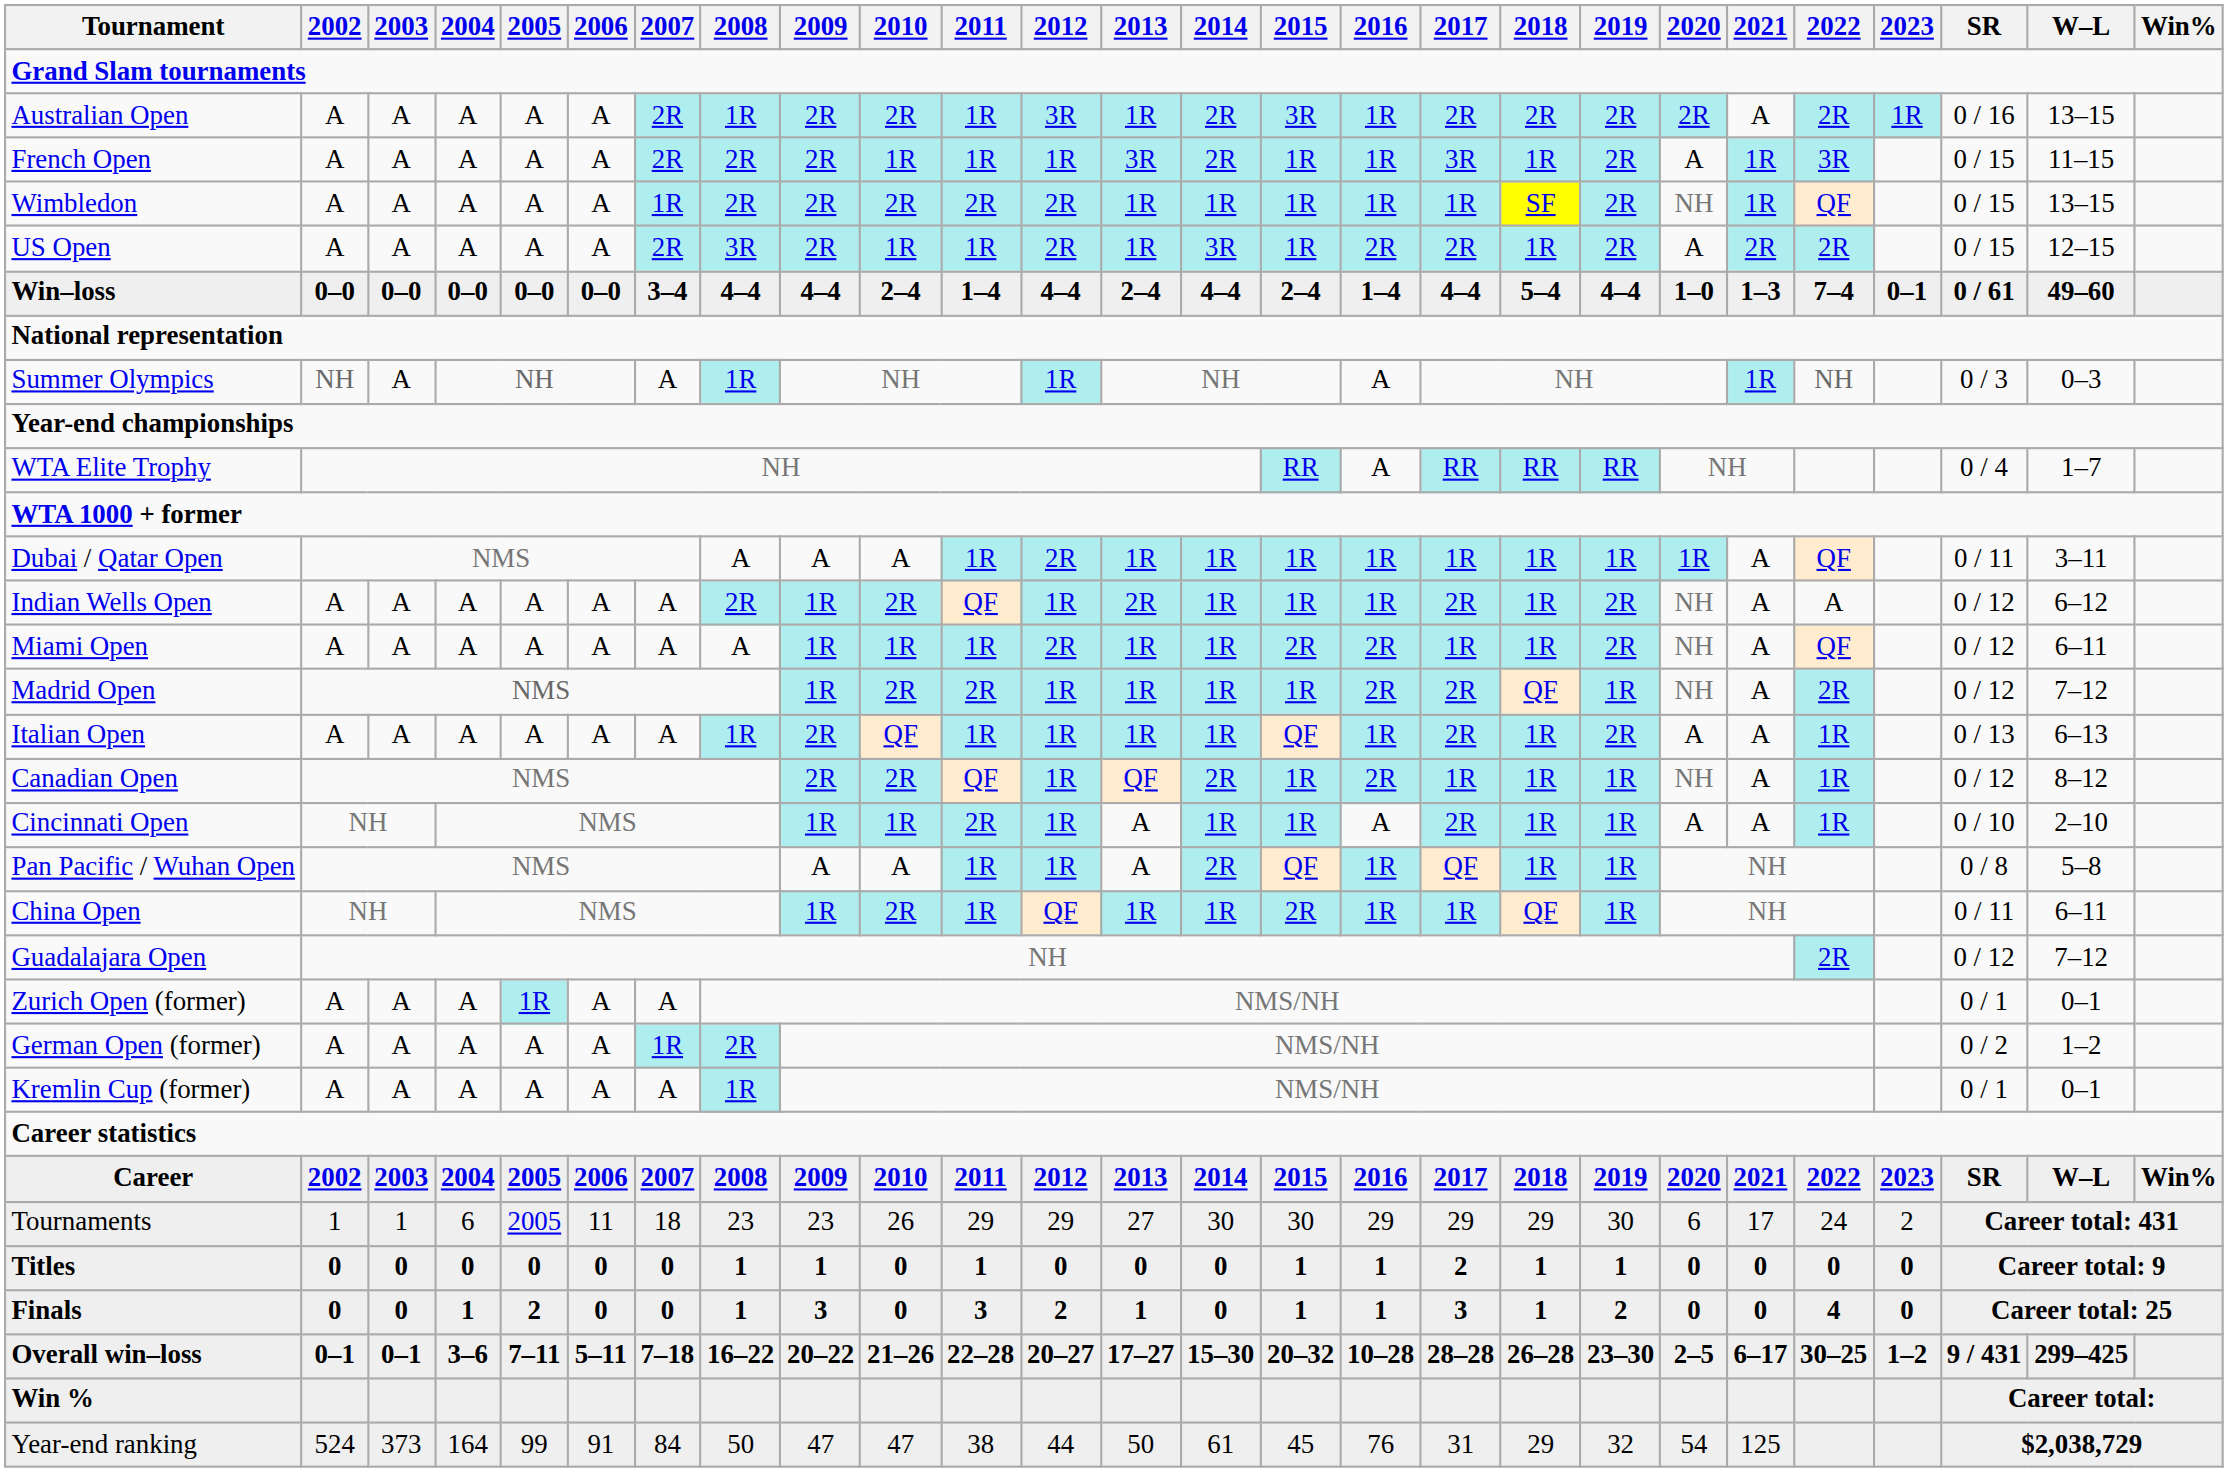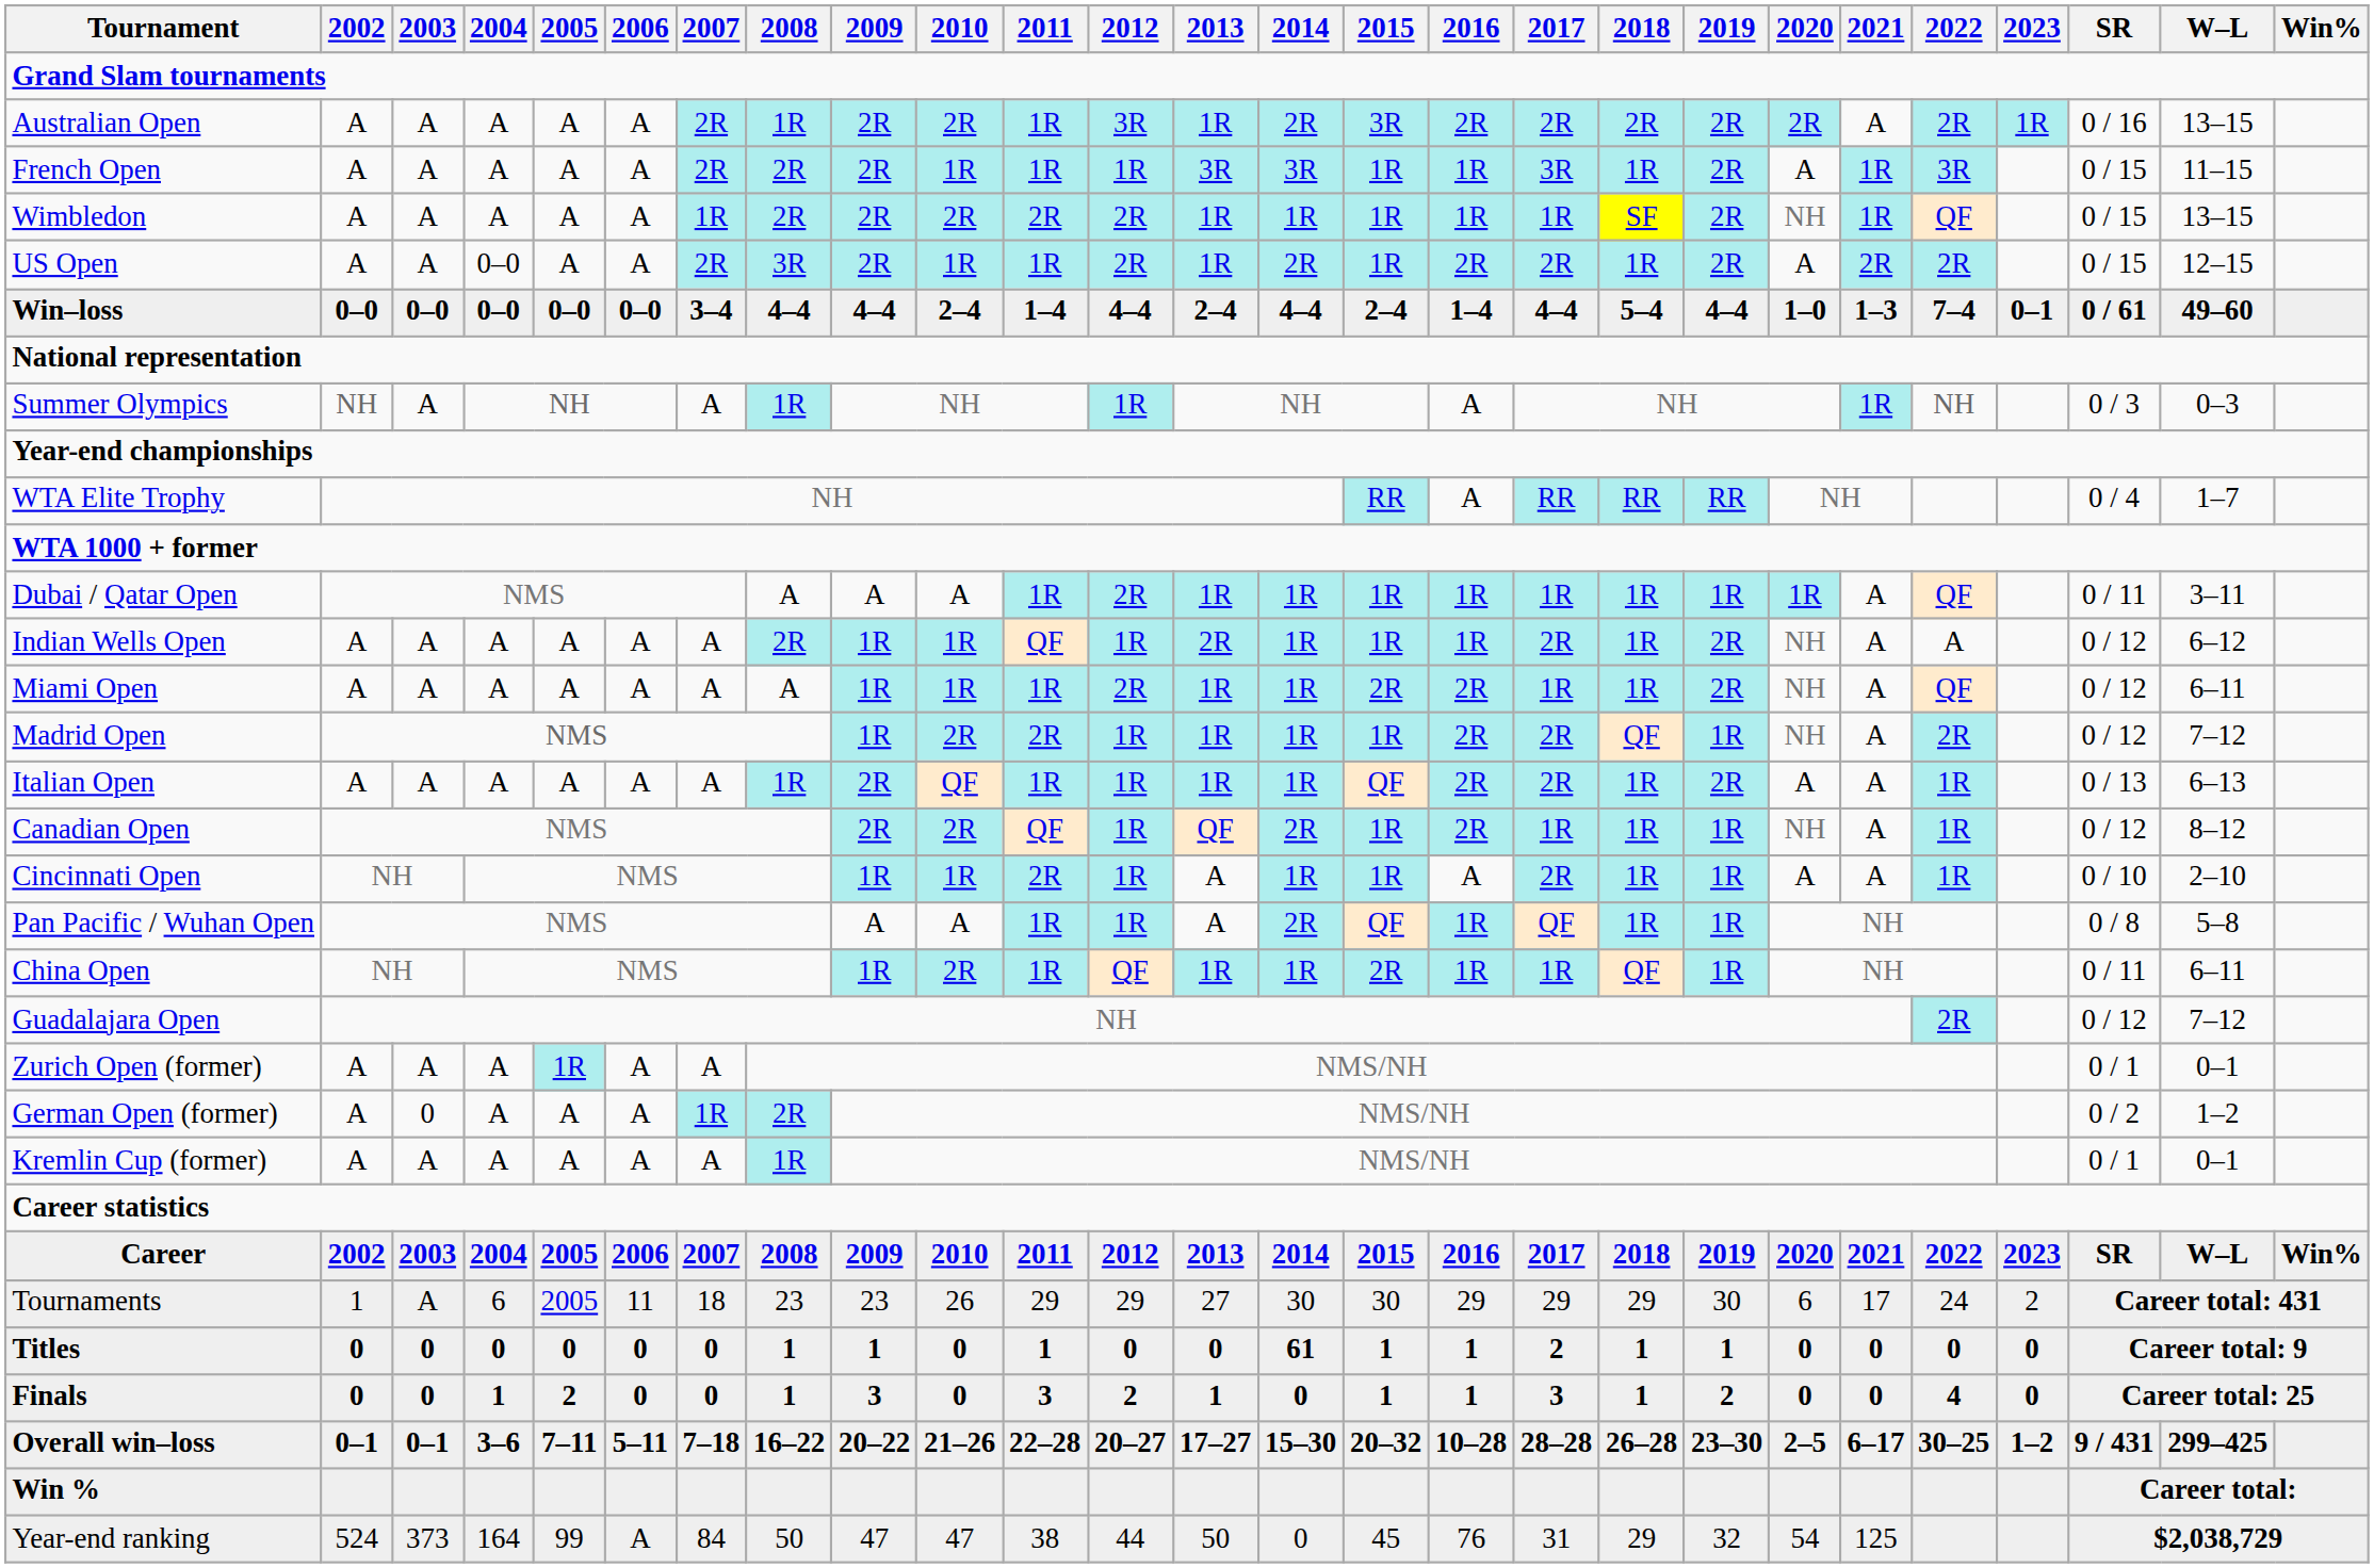Australian Open | 2016: 1R -> 2R
French Open | 2014: 2R -> 3R
US Open | 2004: A -> 0–0
US Open | 2014: 3R -> 2R
Indian Wells Open | 2010: 2R -> 1R
Italian Open | 2016: 1R -> 2R
German Open (former) | 2003: A -> 0
Tournaments | 2003: 1 -> A
Titles | 2014: 0 -> 61
Year-end ranking | 2006: 91 -> A
Year-end ranking | 2014: 61 -> 0
